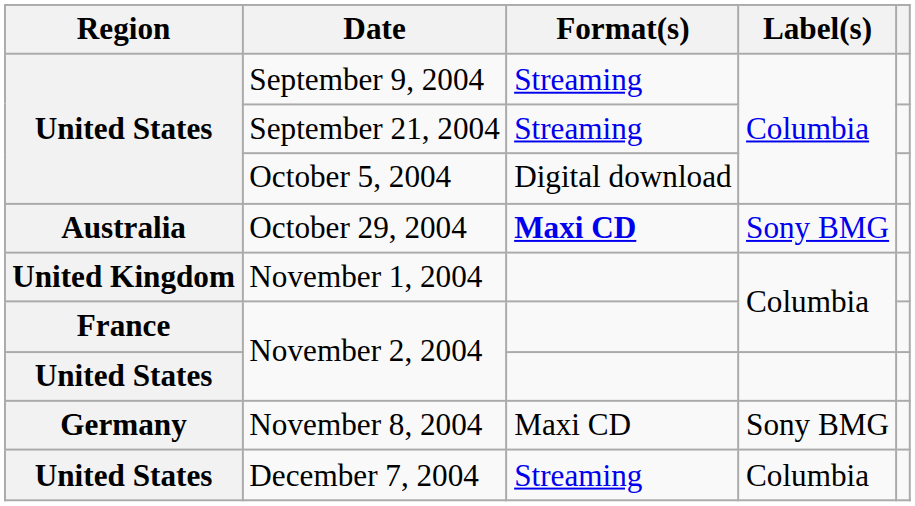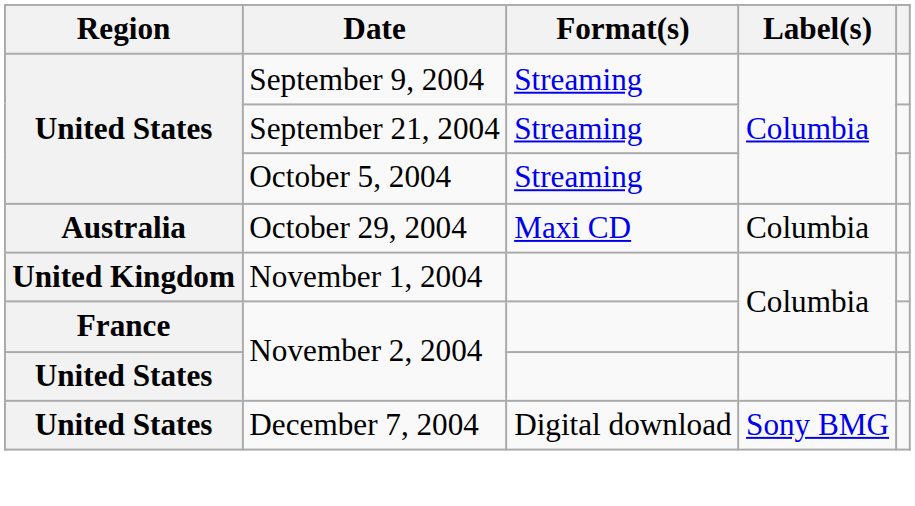October 5, 2004 | Format(s): Digital download -> Streaming
October 29, 2004 | Format(s): bold -> normal
October 29, 2004 | Label(s): Sony BMG -> Columbia
- row: Germany | November 8, 2004 | Maxi CD | Sony BMG
December 7, 2004 | Format(s): Streaming -> Digital download
December 7, 2004 | Label(s): Columbia -> Sony BMG
